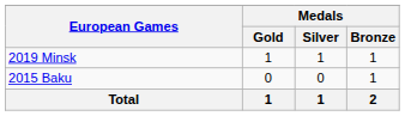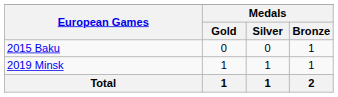rows swapped: 2015 Baku <-> 2019 Minsk
